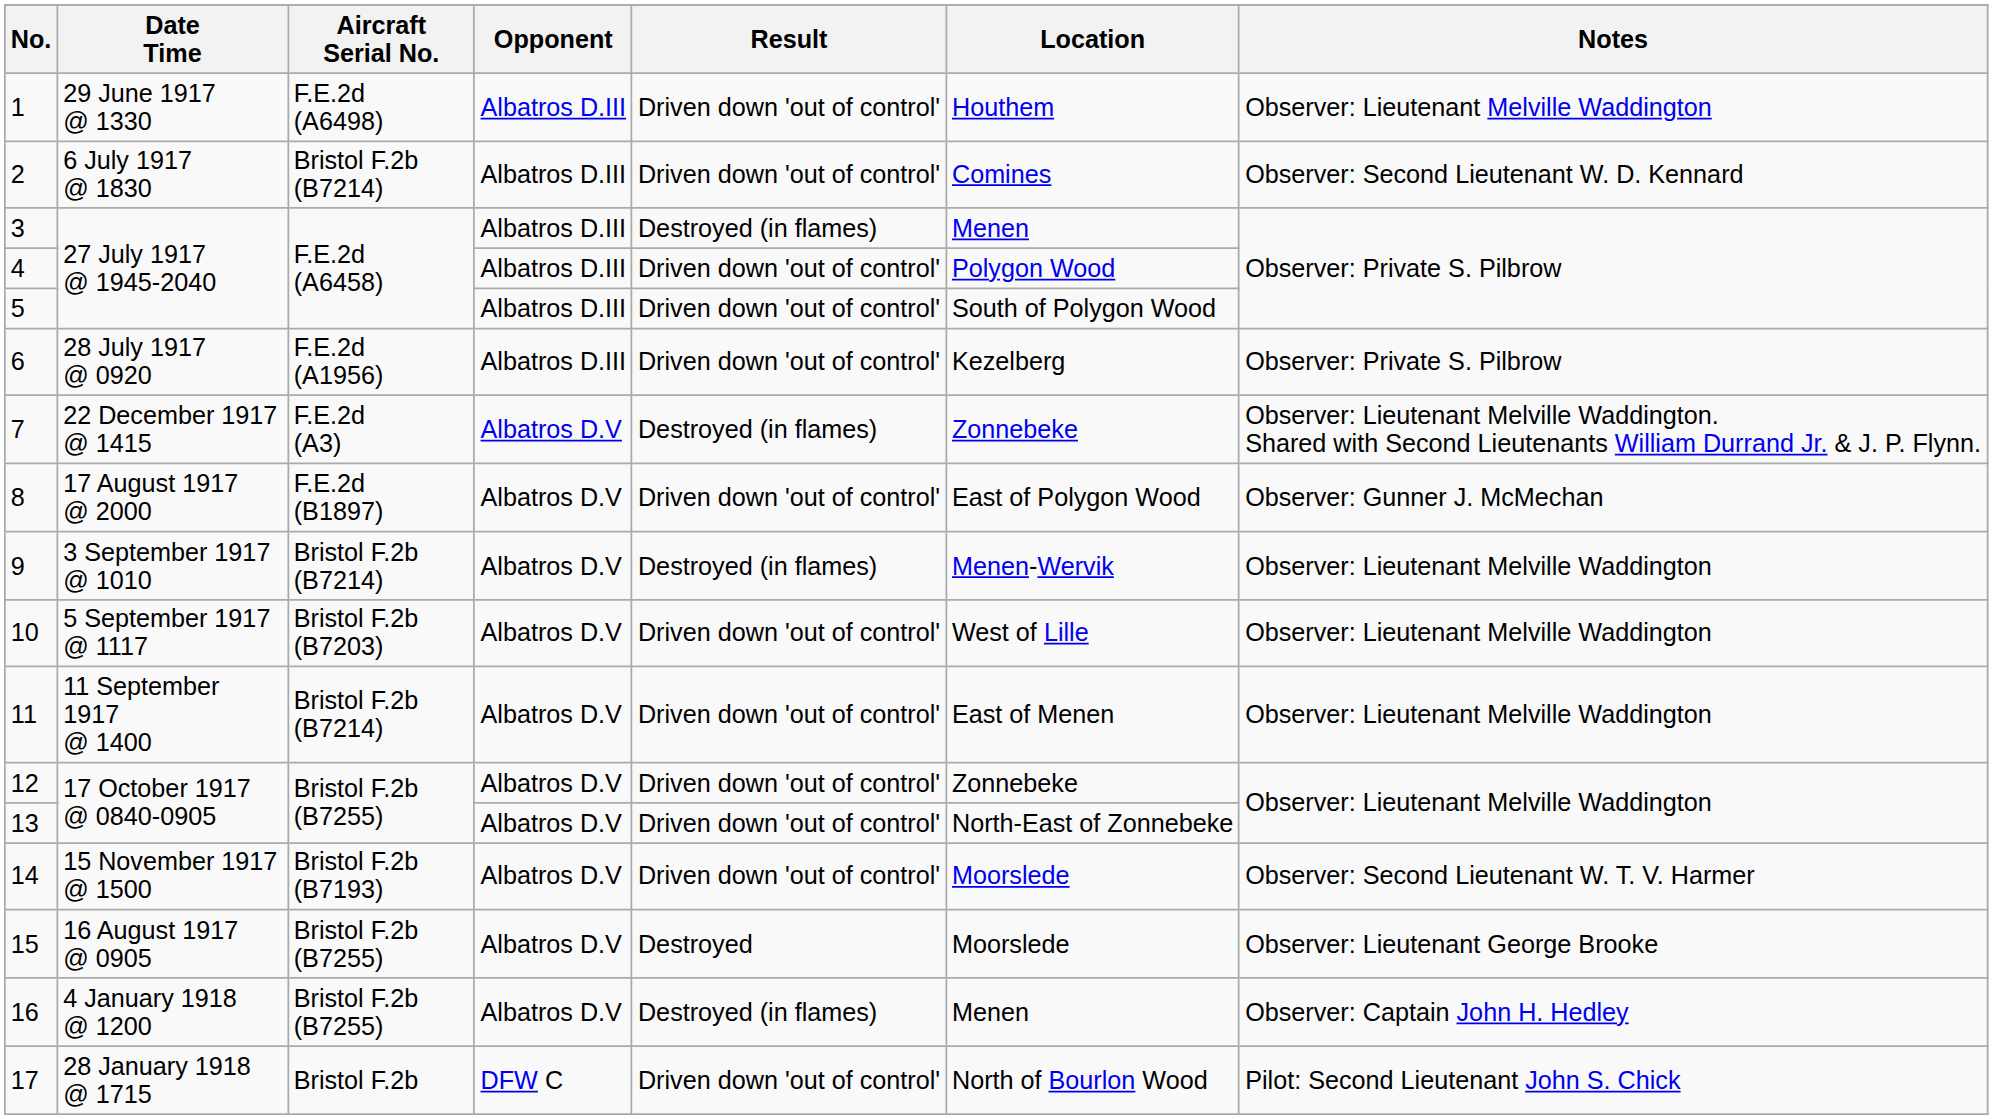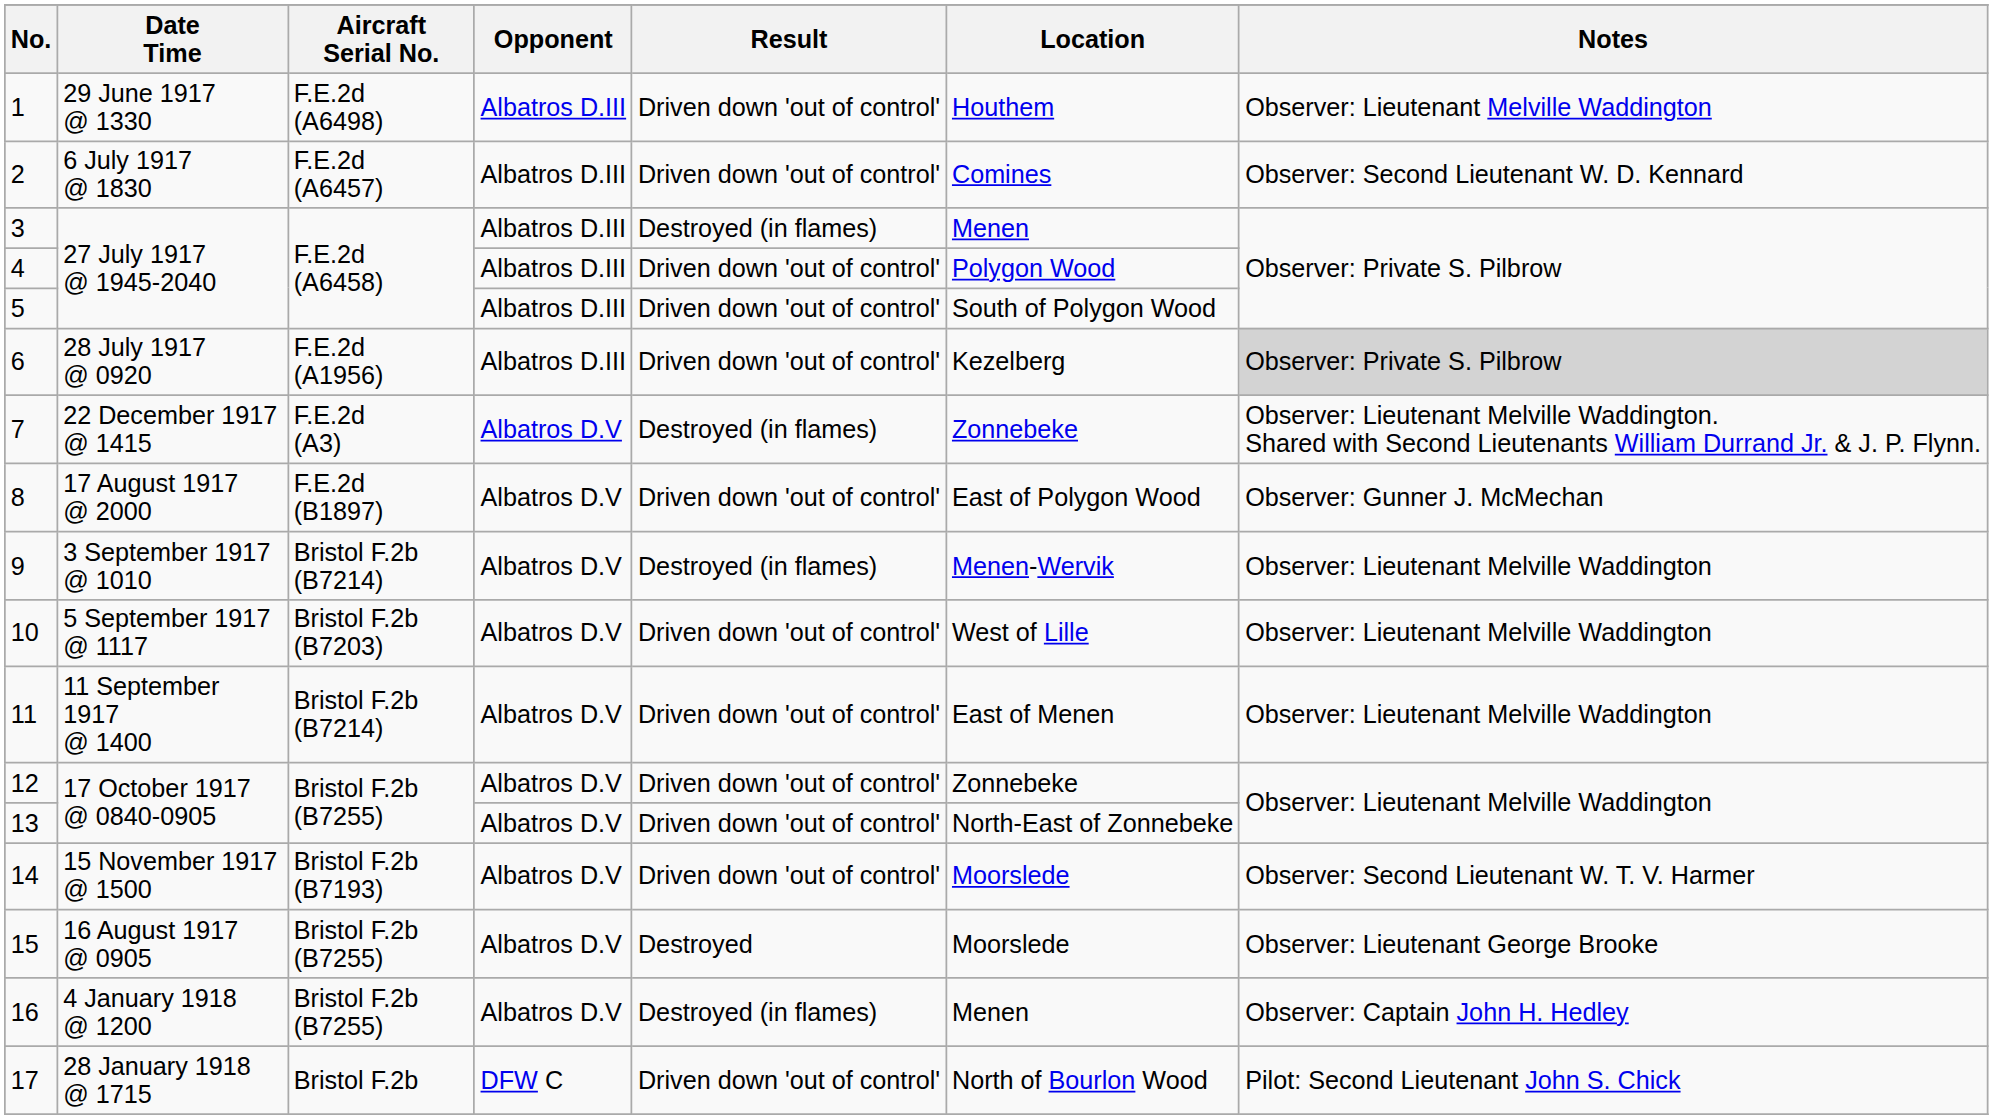2 | Aircraft Serial No.: Bristol F.2b (B7214) -> F.E.2d (A6457)
6 | Notes: no background -> lightgrey background
